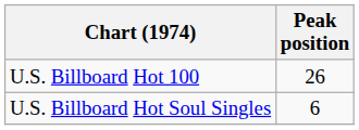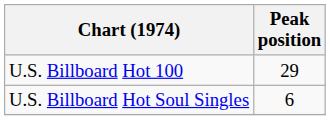U.S. Billboard Hot 100 | Peak position: 26 -> 29
